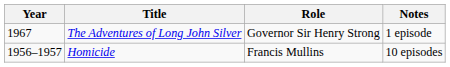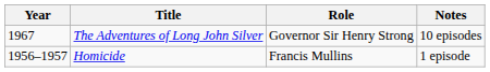The Adventures of Long John Silver | Notes: 1 episode -> 10 episodes
Homicide | Notes: 10 episodes -> 1 episode
